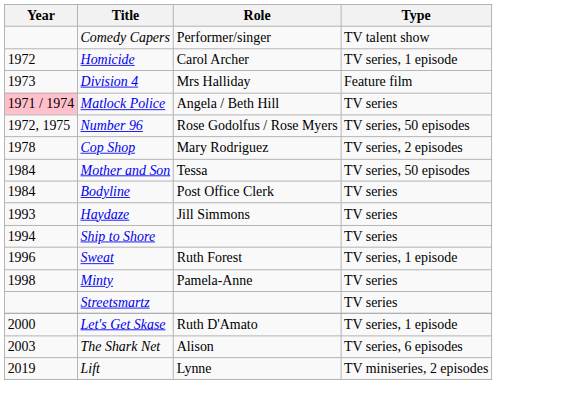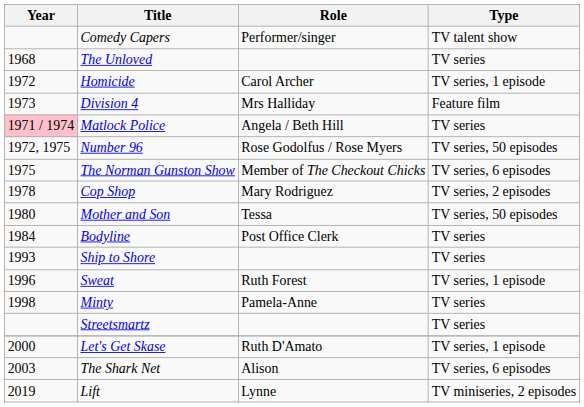+ row: 1968 | The Unloved | TV series
+ row: 1975 | The Norman Gunston Show | Member of The Checkout Chicks | TV series, 6 episodes
Mother and Son | Year: 1984 -> 1980
- row: 1993 | Haydaze | Jill Simmons | TV series
Ship to Shore | Year: 1994 -> 1993
